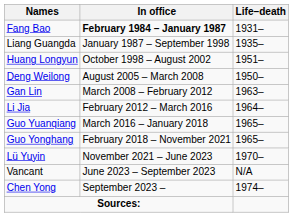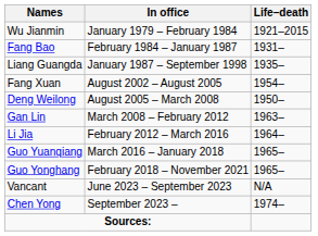+ row: Wu Jianmin | January 1979 – February 1984 | 1921–2015
Fang Bao | In office: bold -> normal
- row: Huang Longyun | October 1998 – August 2002 | 1951–
+ row: Fang Xuan | August 2002 – August 2005 | 1954–
- row: Lü Yuyin | November 2021 – June 2023 | 1970–
